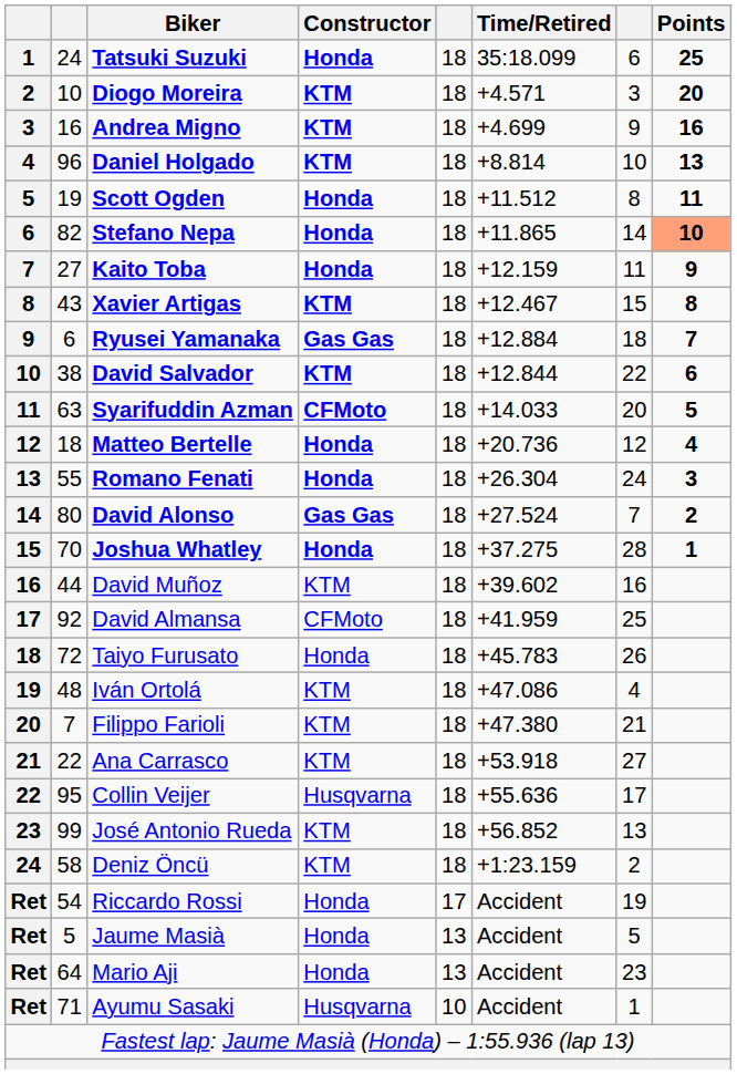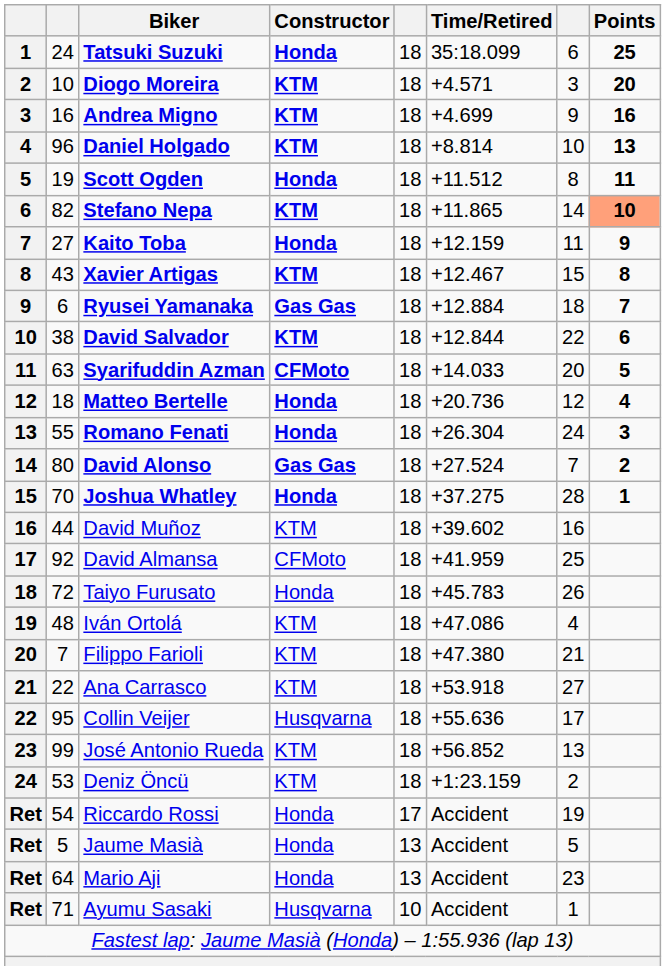Stefano Nepa | Constructor: Honda -> KTM
Deniz Öncü | column 2: 58 -> 53
